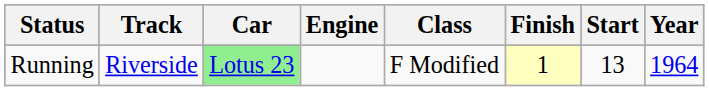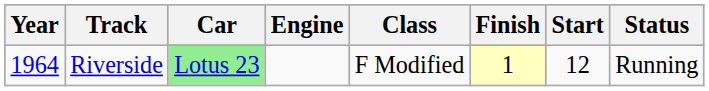columns swapped: Year <-> Status
Riverside | Start: 13 -> 12
